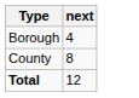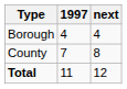+ column: 1997 | 4 | 7 | 11
